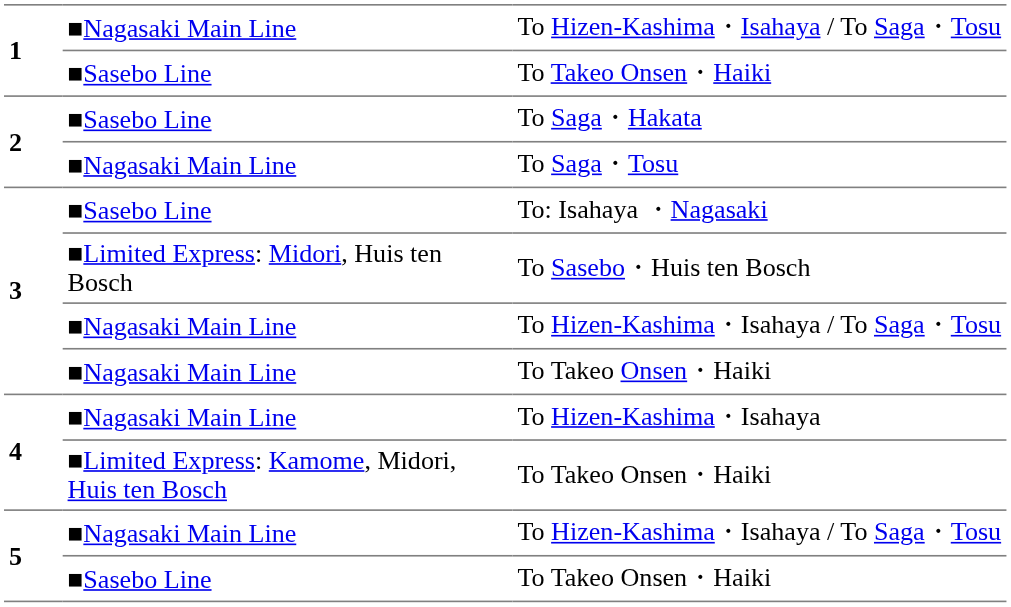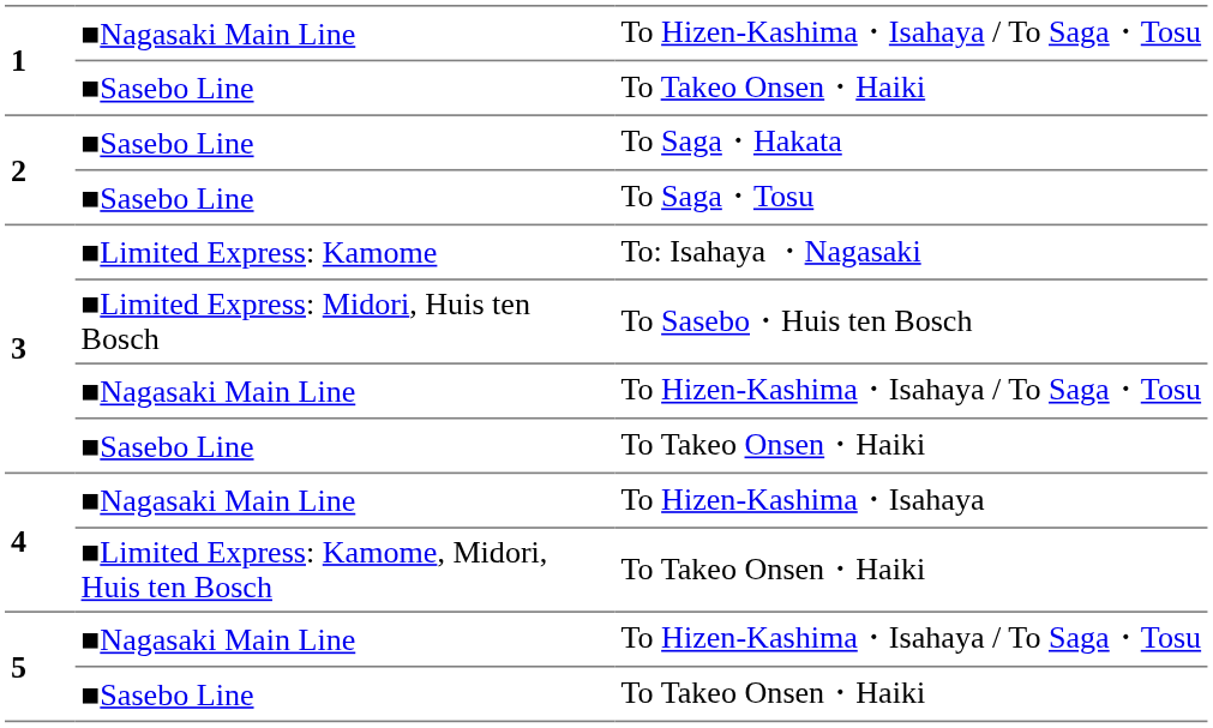To Saga・Tosu | column 2: ■Nagasaki Main Line -> ■Sasebo Line
To: Isahaya ・Nagasaki | column 2: ■Sasebo Line -> ■Limited Express: Kamome
3 / To Takeo Onsen・Haiki | column 2: ■Nagasaki Main Line -> ■Sasebo Line
